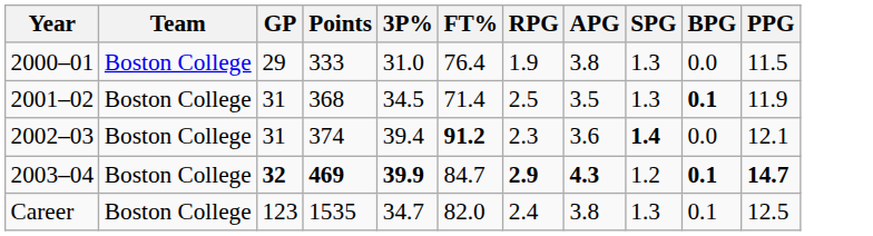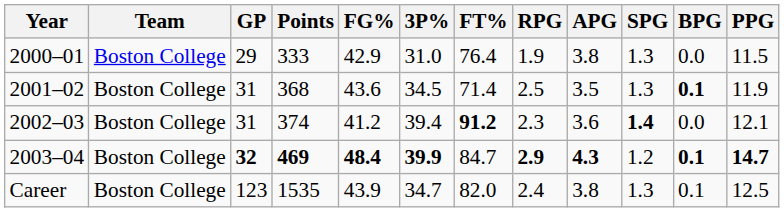+ column: FG% | 42.9 | 43.6 | 41.2 | 48.4 | 43.9
